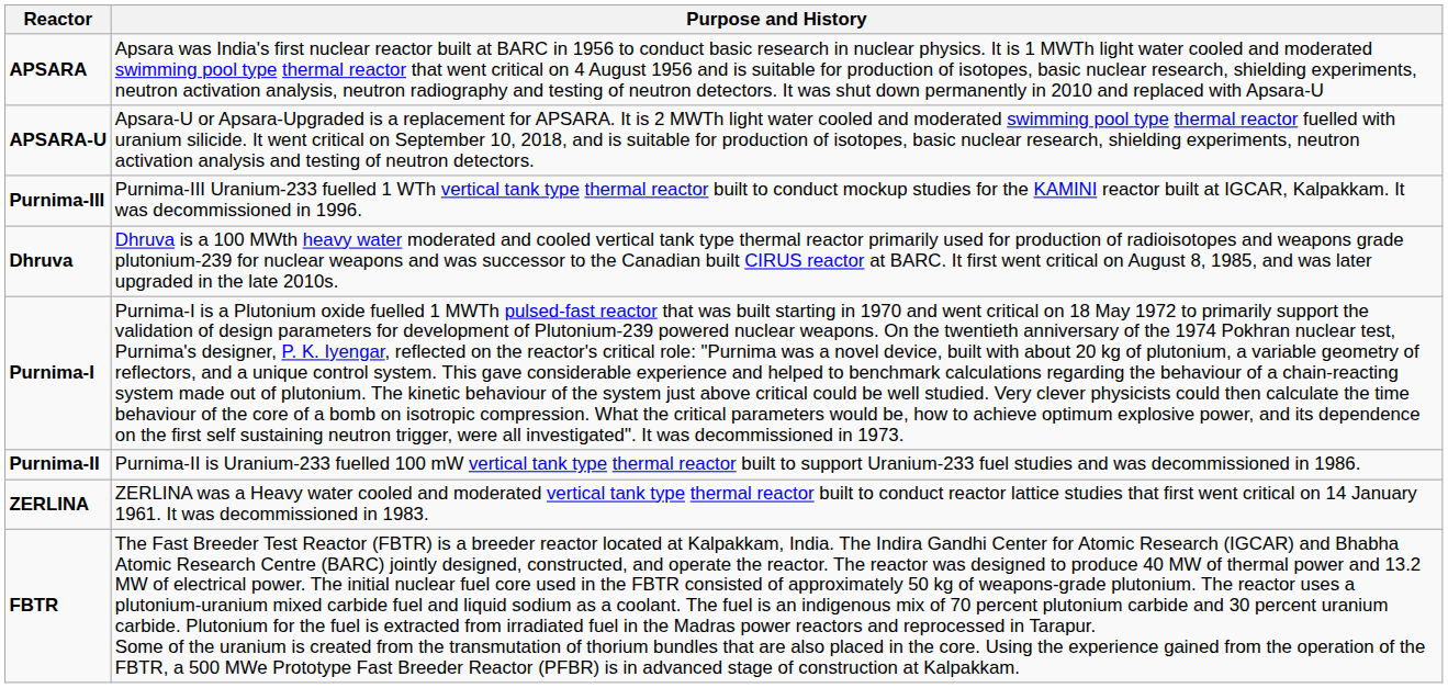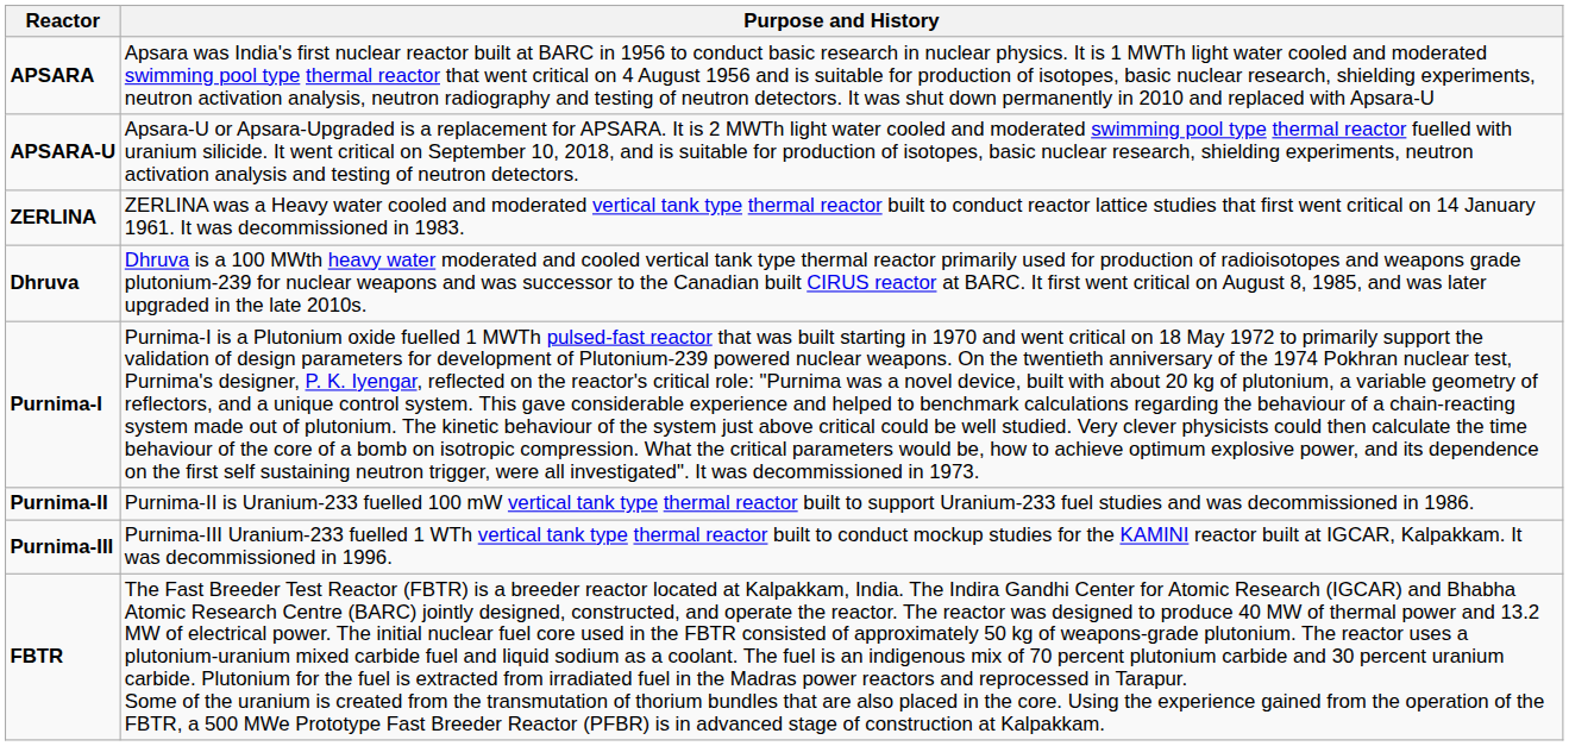rows swapped: ZERLINA <-> Purnima-III
